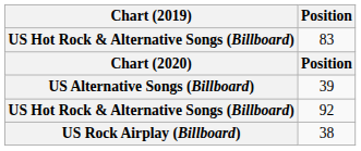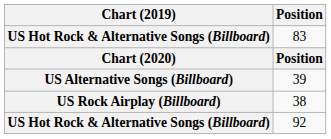rows swapped: 92 <-> 38
